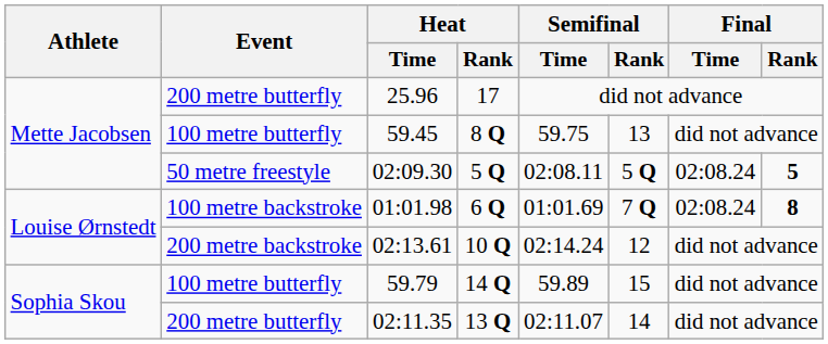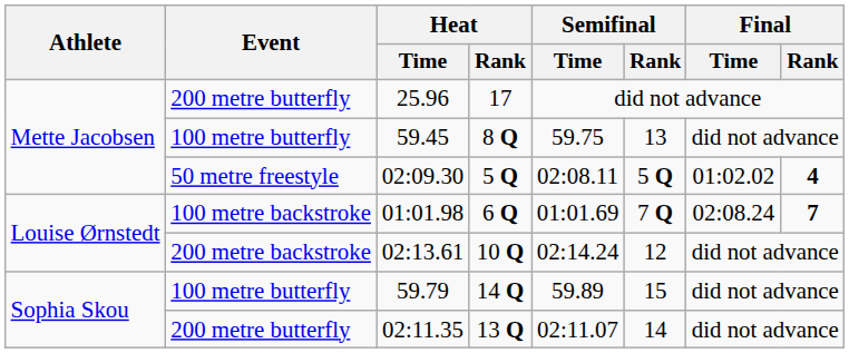02:09.30 | Final / Time: 02:08.24 -> 01:02.02
02:09.30 | Final / Rank: 5 -> 4
01:01.98 | Final / Rank: 8 -> 7
